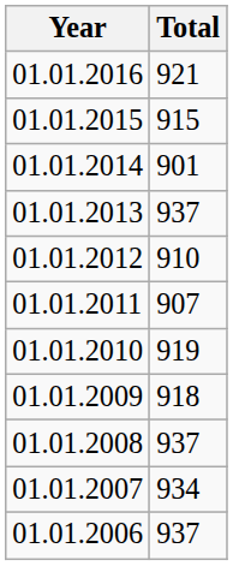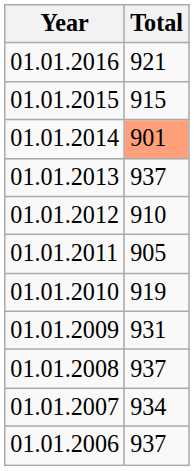01.01.2014 | Total: no background -> lightsalmon background
01.01.2011 | Total: 907 -> 905
01.01.2009 | Total: 918 -> 931
